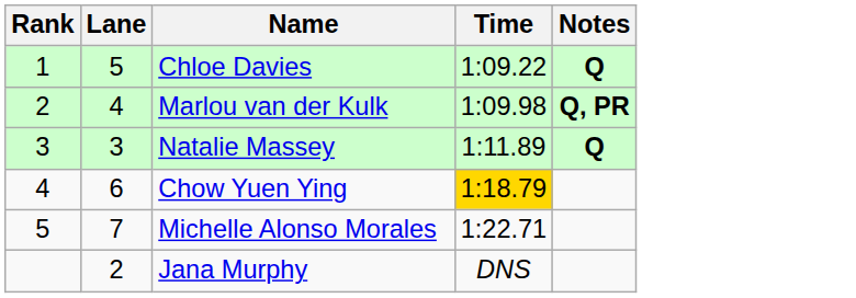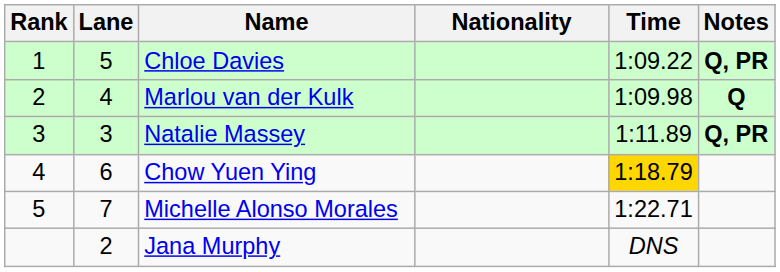+ column: Nationality
Chloe Davies | Notes: Q -> Q, PR
Marlou van der Kulk | Notes: Q, PR -> Q
Natalie Massey | Notes: Q -> Q, PR
